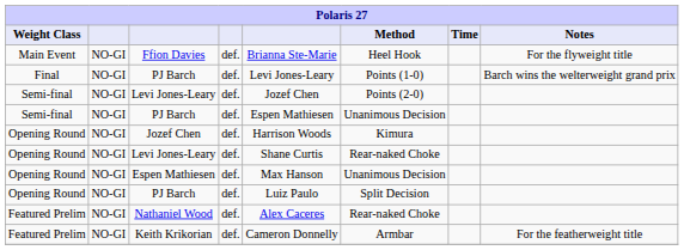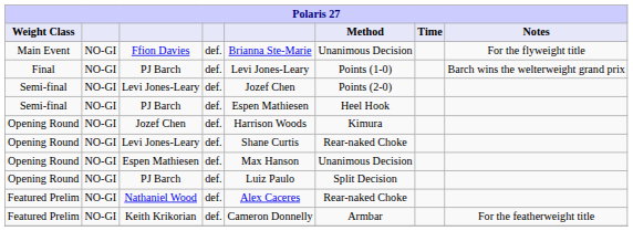Ffion Davies | Method: Heel Hook -> Unanimous Decision
Semi-final / PJ Barch | Method: Unanimous Decision -> Heel Hook
